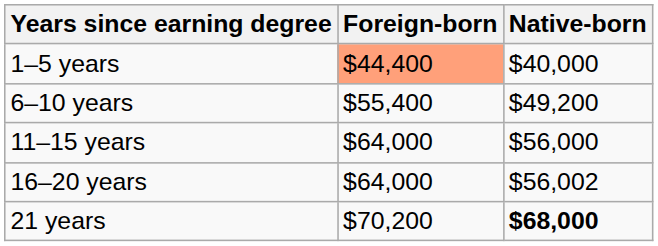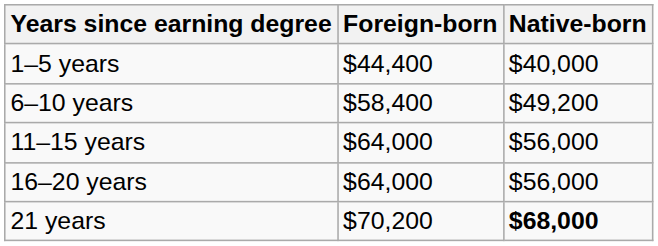1–5 years | Foreign-born: lightsalmon background -> no background
6–10 years | Foreign-born: $55,400 -> $58,400
16–20 years | Native-born: $56,002 -> $56,000
